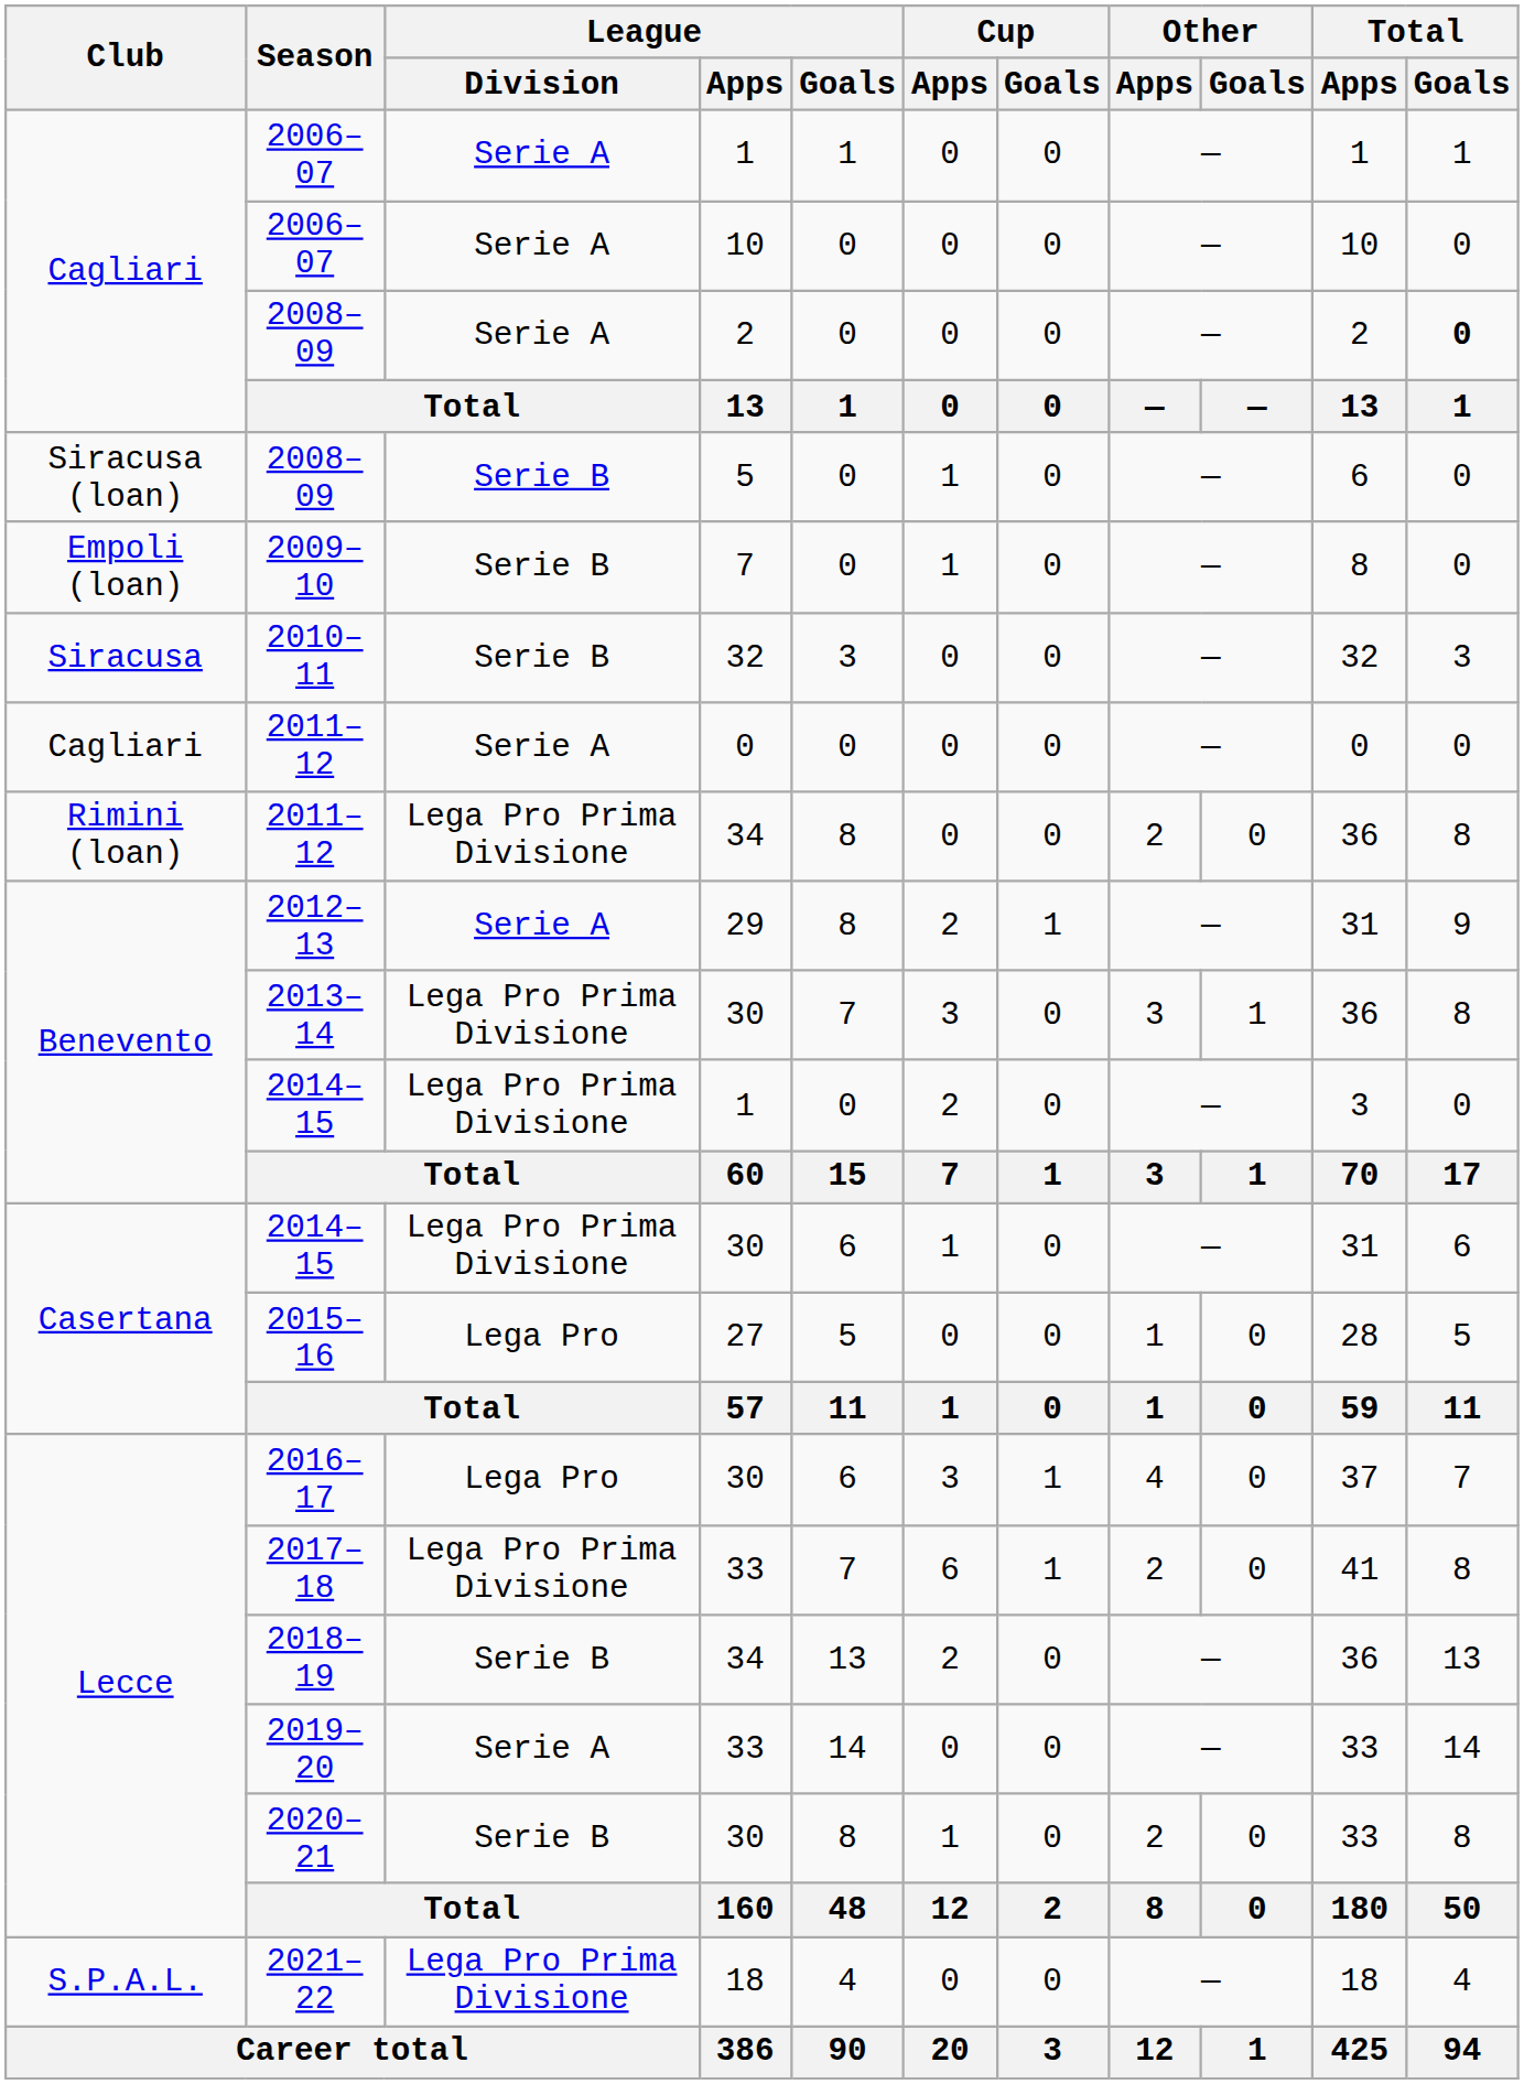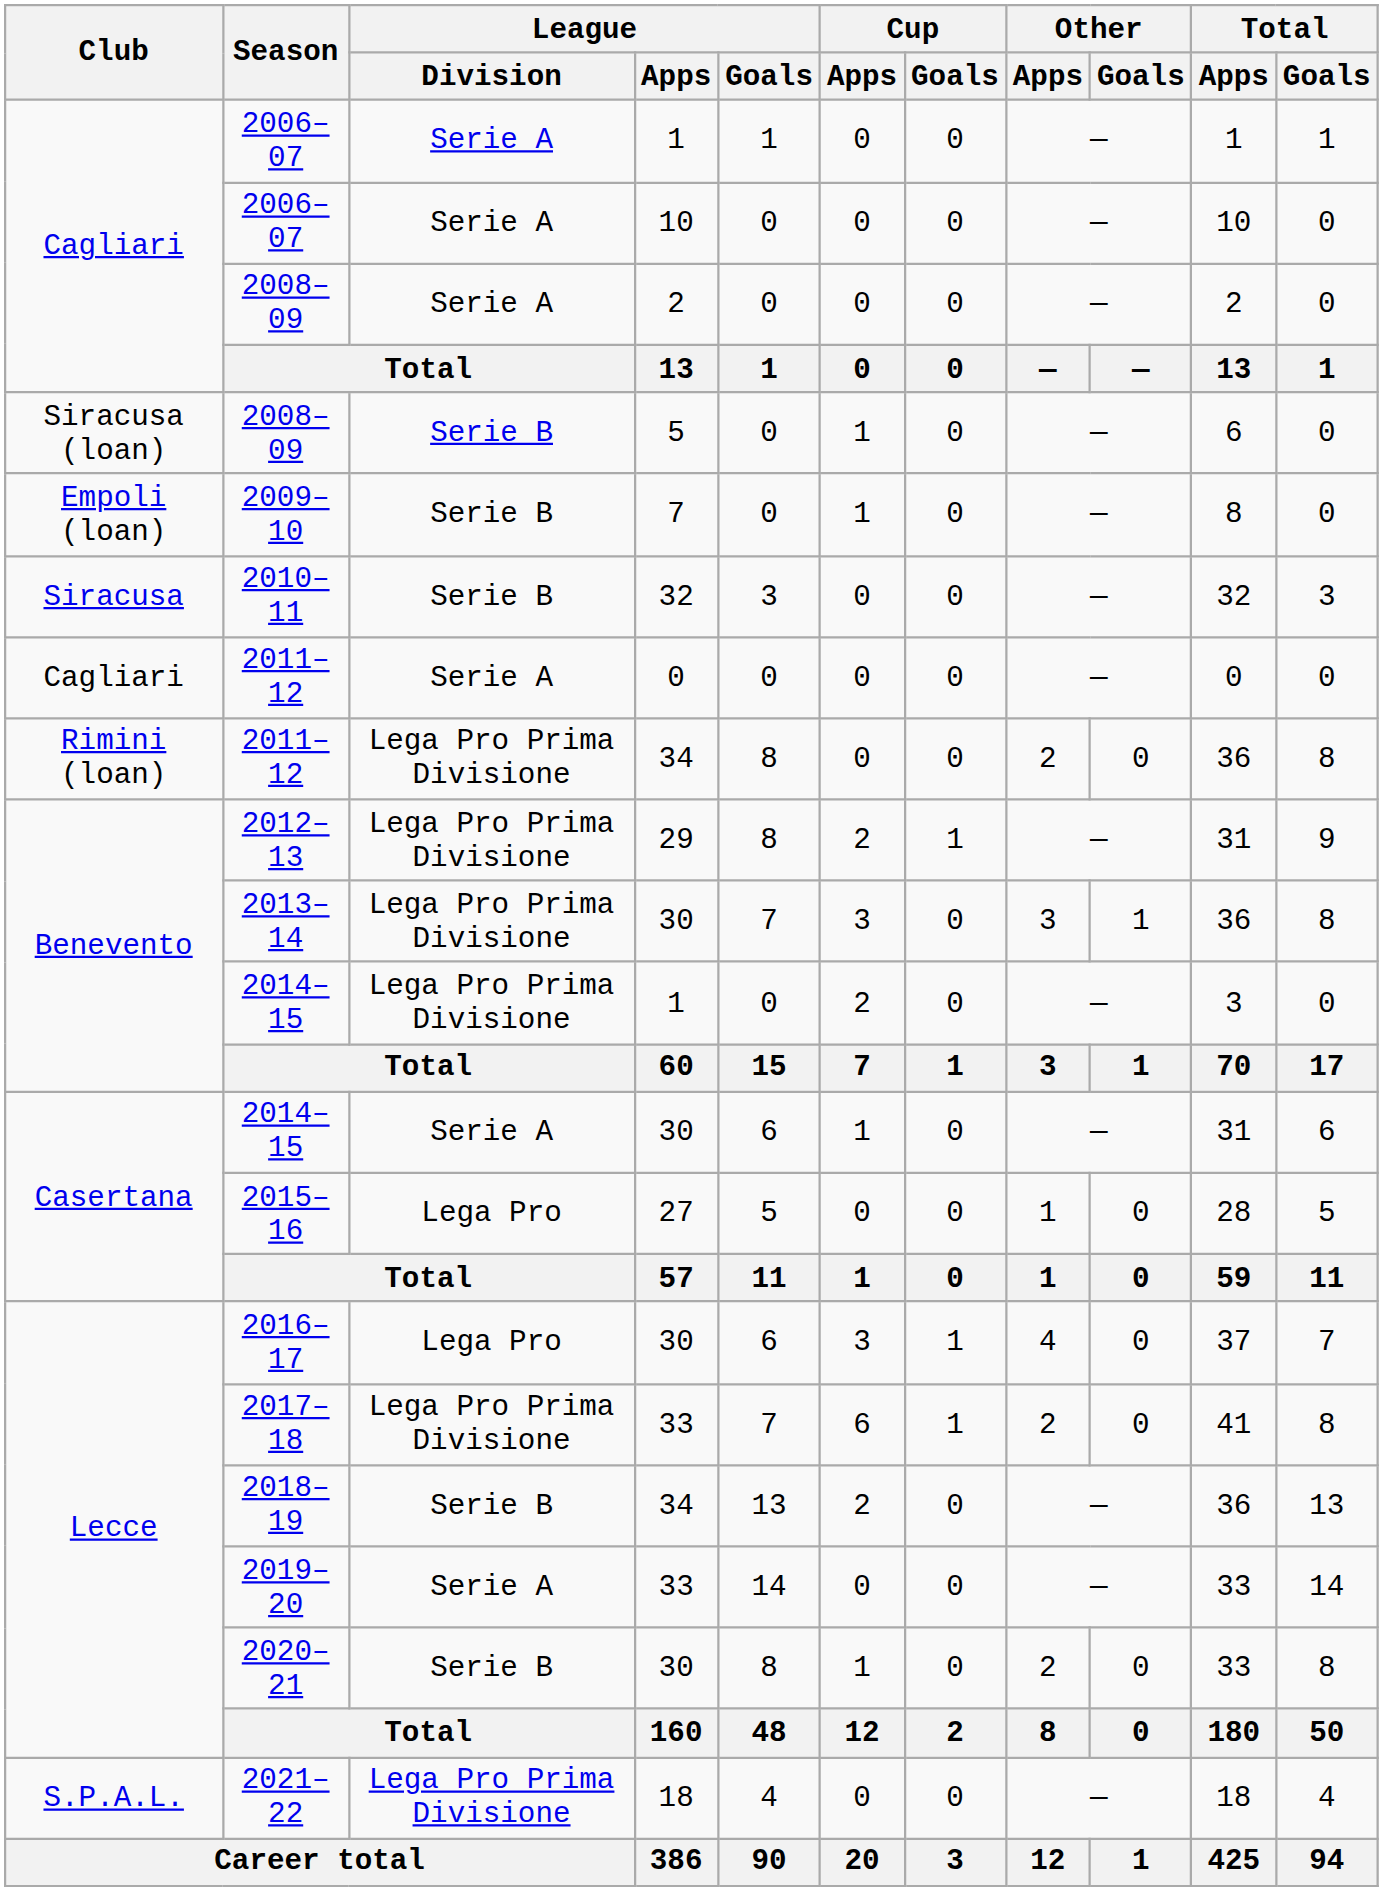2008–09 / 2 | Total / Goals: bold -> normal
2012–13 | League / Division: Serie A -> Lega Pro Prima Divisione
2014–15 / 30 | League / Division: Lega Pro Prima Divisione -> Serie A
